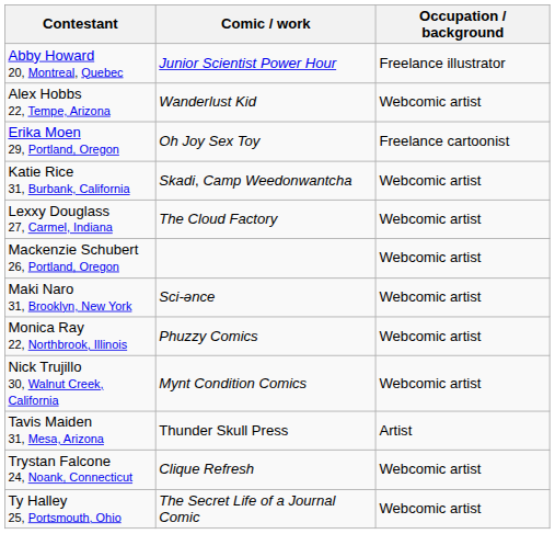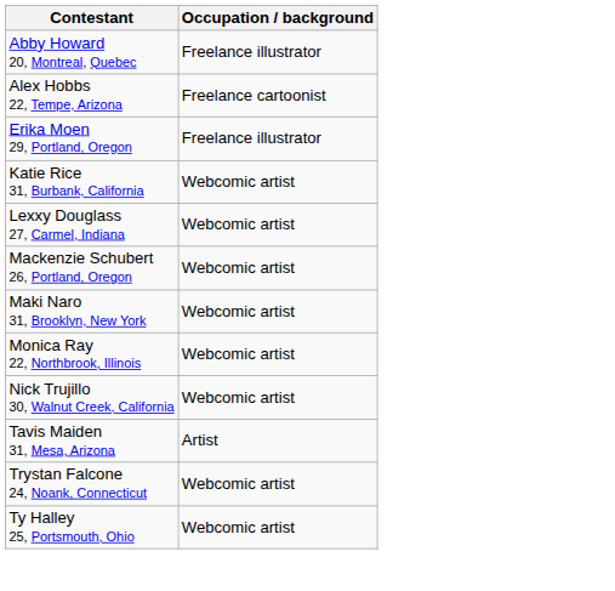- column: Comic / work | Junior Scientist Power Hour | Wanderlust Kid | Oh Joy Sex Toy | Skadi, Camp Weedonwantcha | The Cloud Factory | Sci-ənce | Phuzzy Comics | Mynt Condition Comics | Thunder Skull Press | Clique Refresh | The Secret Life of a Journal Comic
Alex Hobbs 22, Tempe, Arizona | Occupation / background: Webcomic artist -> Freelance cartoonist
Erika Moen 29, Portland, Oregon | Occupation / background: Freelance cartoonist -> Freelance illustrator
